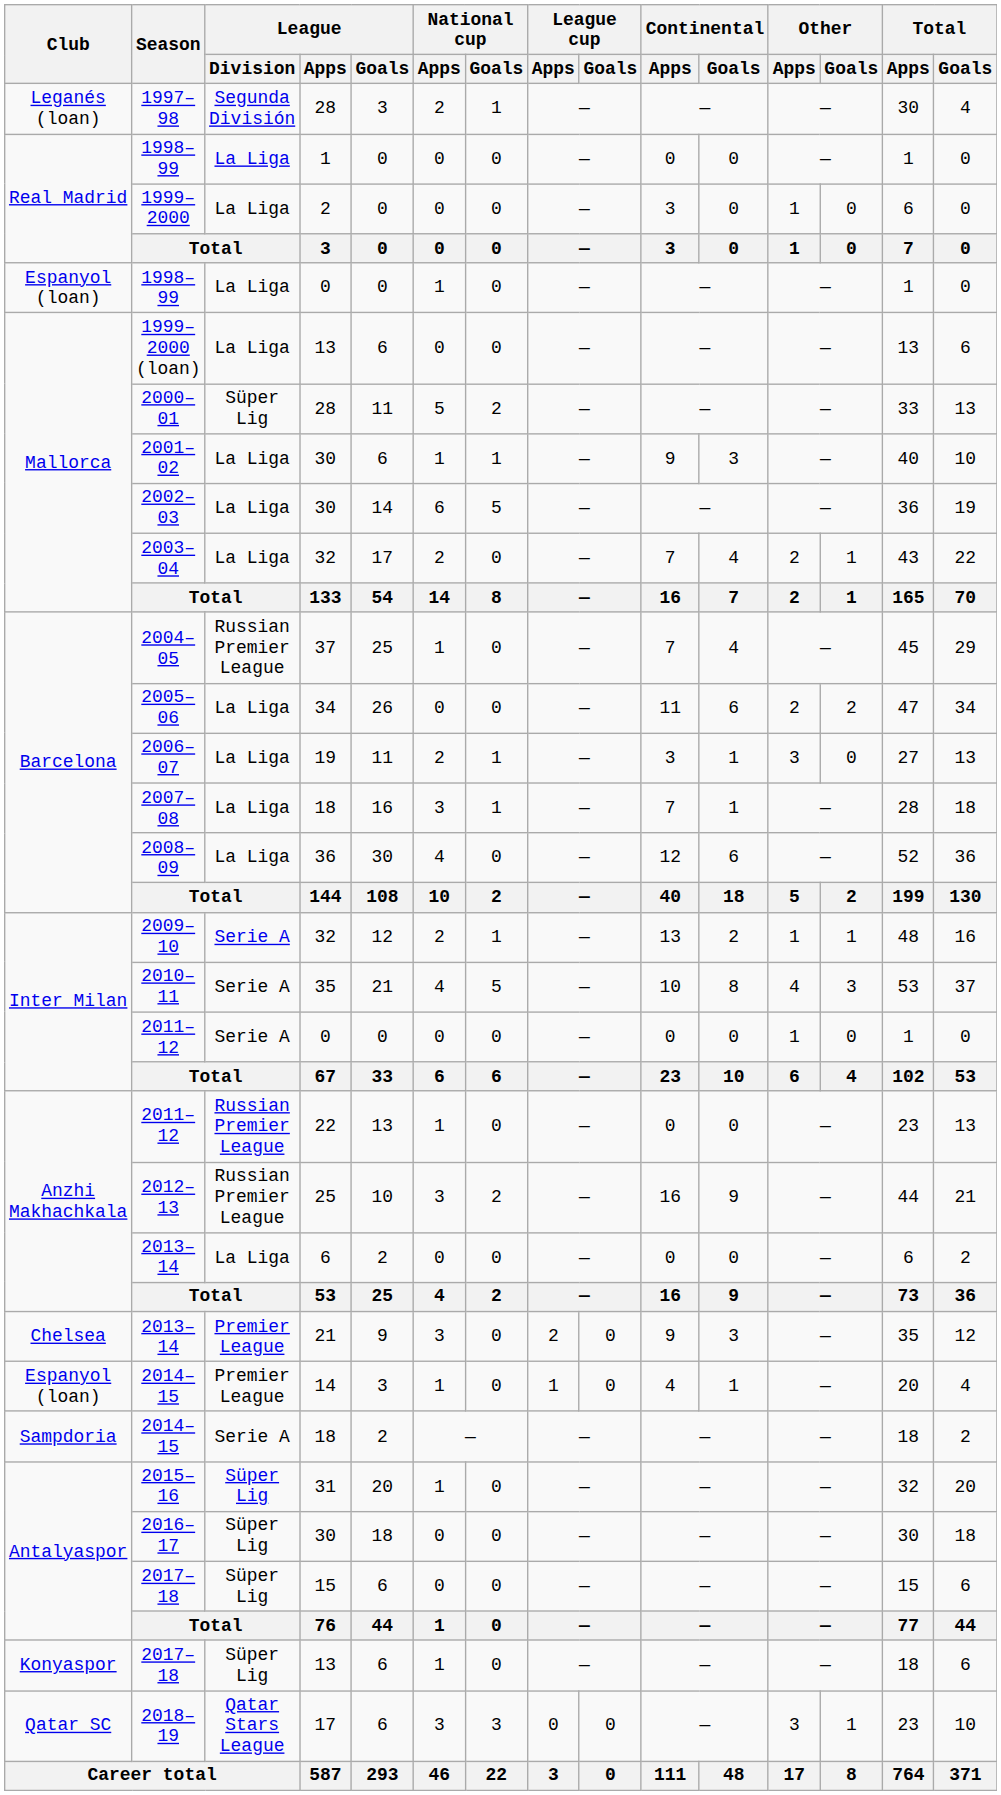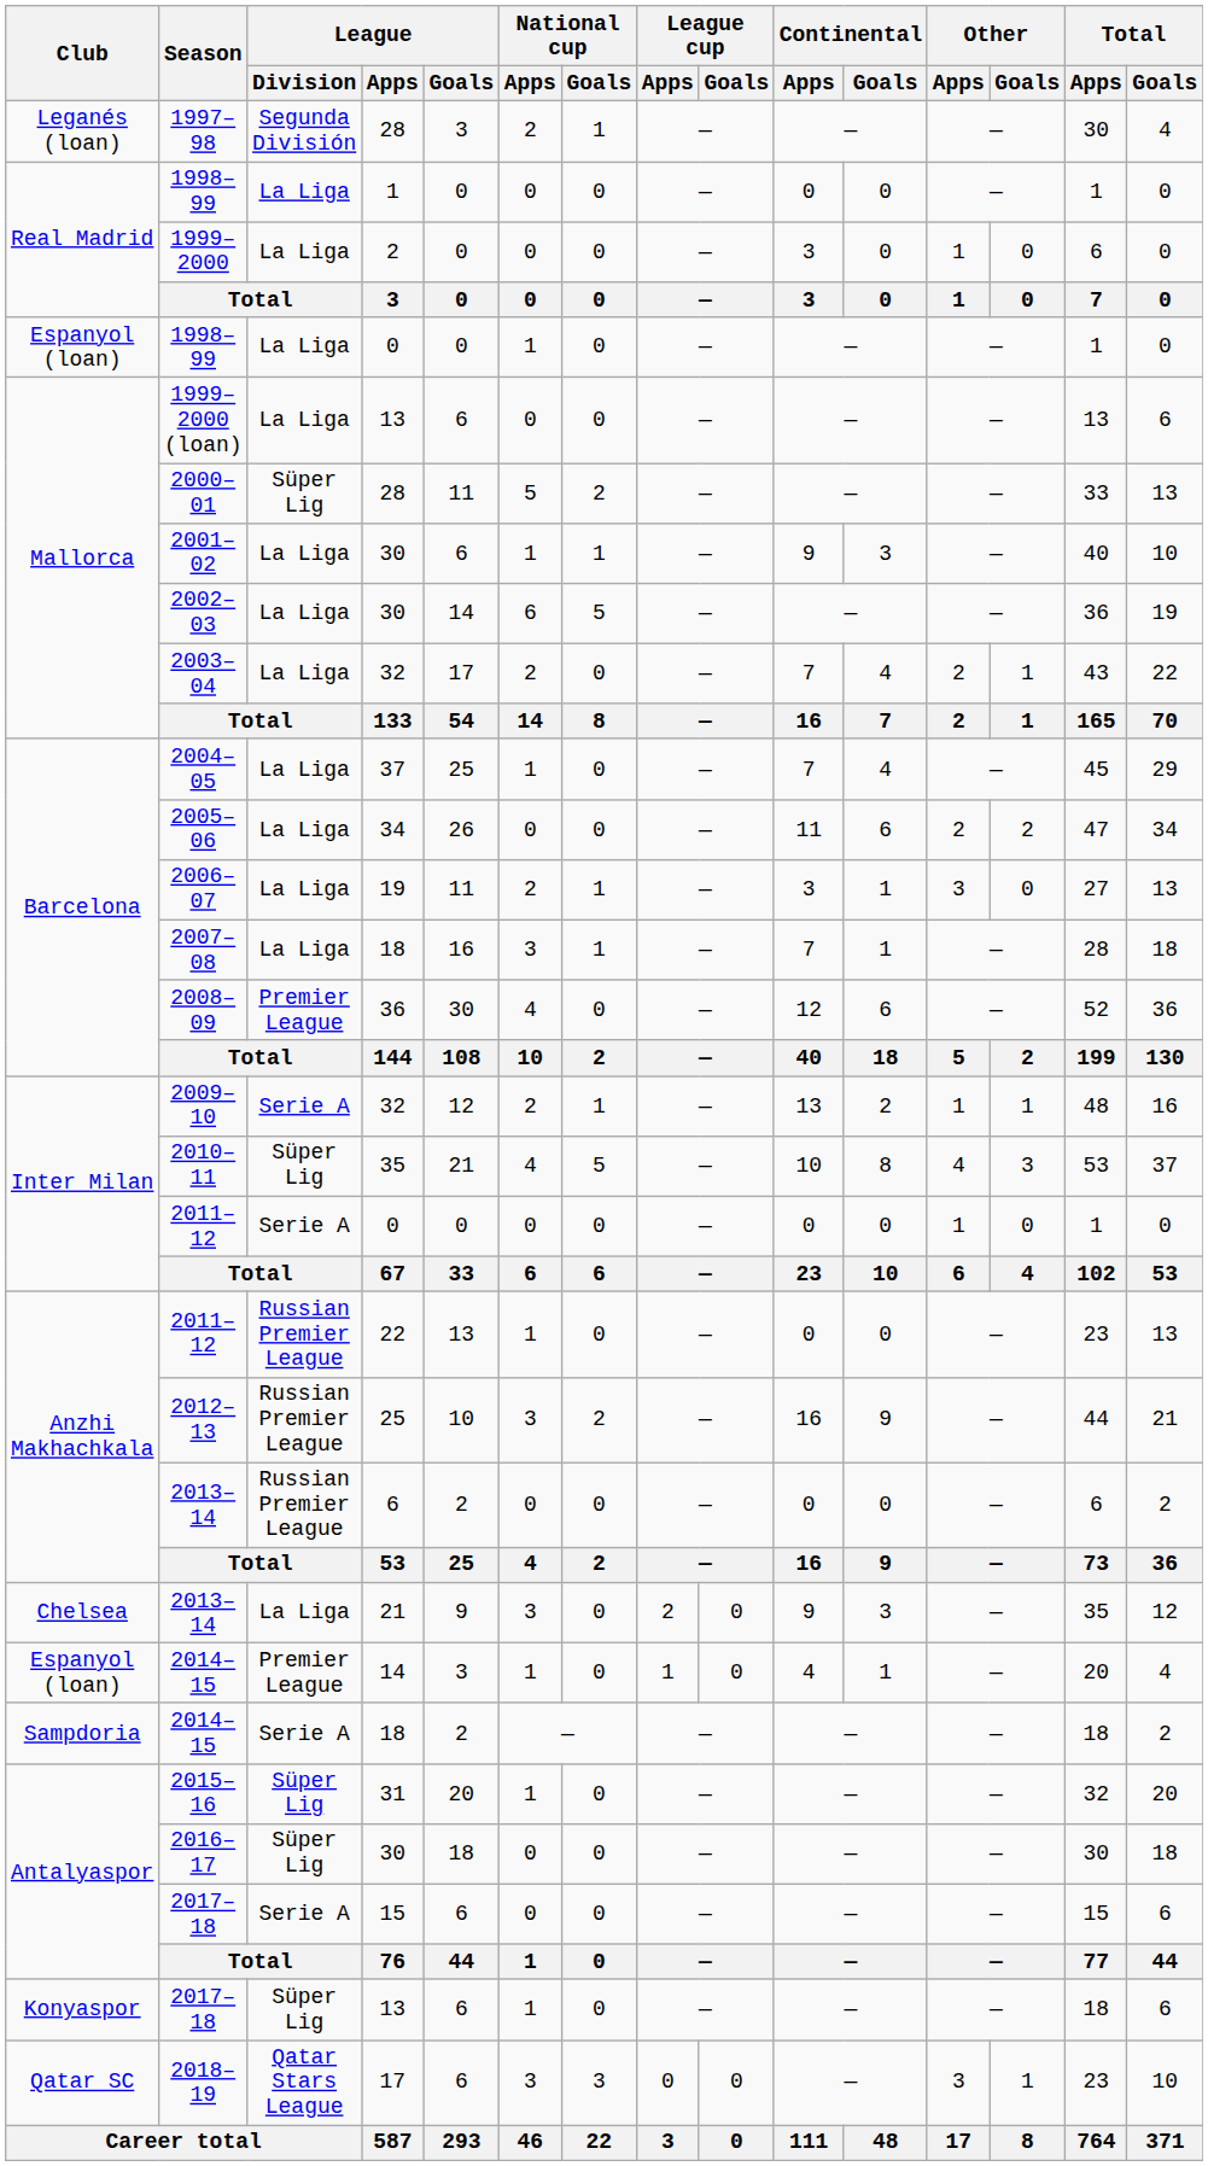2004–05 | League / Division: Russian Premier League -> La Liga
2008–09 | League / Division: La Liga -> Premier League
2010–11 | League / Division: Serie A -> Süper Lig
2013–14 / 6 | League / Division: La Liga -> Russian Premier League
2013–14 / 21 | League / Division: Premier League -> La Liga
2017–18 / 15 | League / Division: Süper Lig -> Serie A
